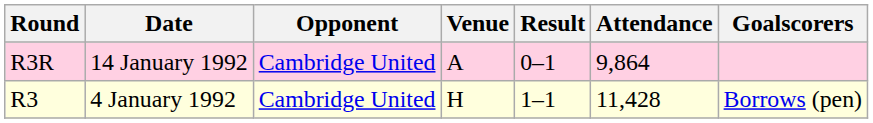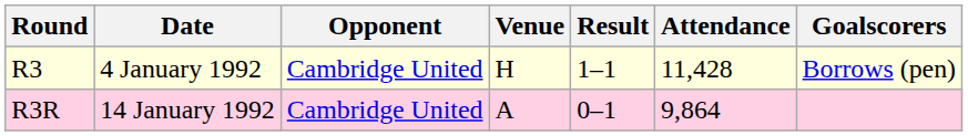rows swapped: R3 <-> R3R
